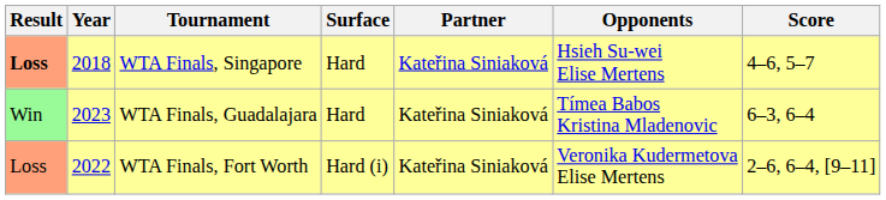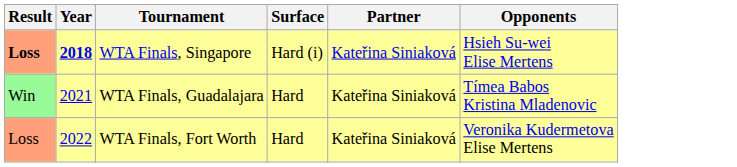- column: Score | 4–6, 5–7 | 6–3, 6–4 | 2–6, 6–4, [9–11]
WTA Finals, Singapore | Year: normal -> bold
WTA Finals, Singapore | Surface: Hard -> Hard (i)
WTA Finals, Guadalajara | Year: 2023 -> 2021
WTA Finals, Fort Worth | Surface: Hard (i) -> Hard
